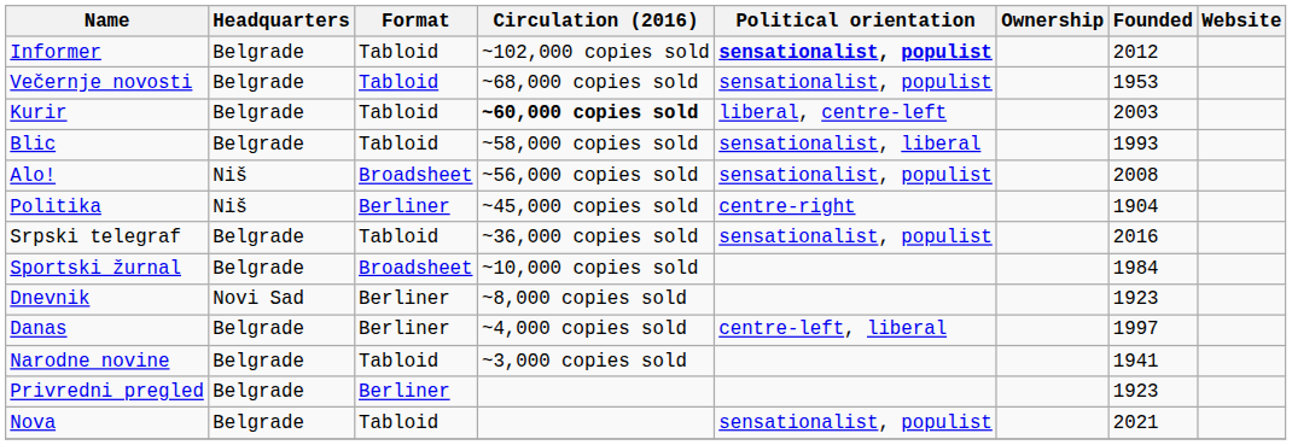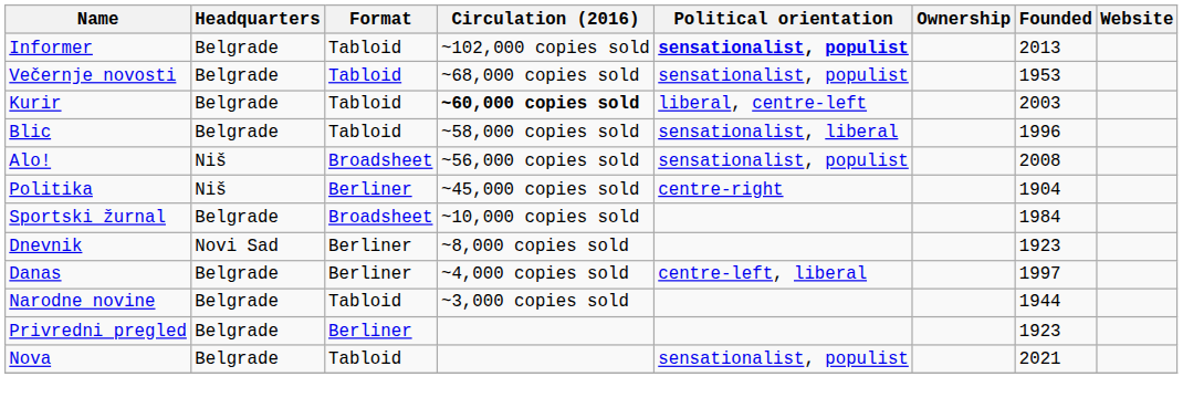Informer | Founded: 2012 -> 2013
Blic | Founded: 1993 -> 1996
- row: Srpski telegraf | Belgrade | Tabloid | ~36,000 copies sold | sensationalist, populist | 2016
Narodne novine | Founded: 1941 -> 1944
